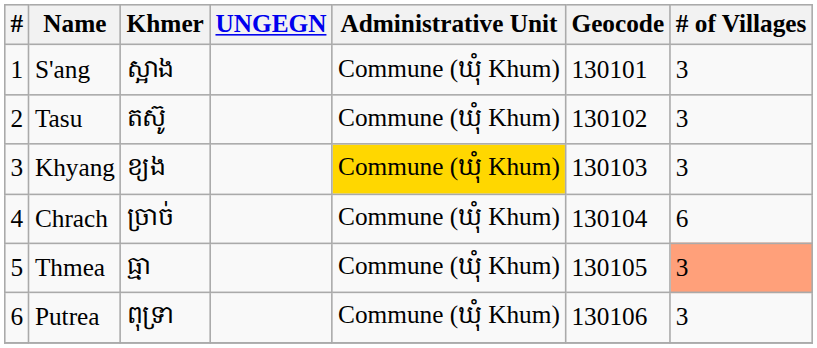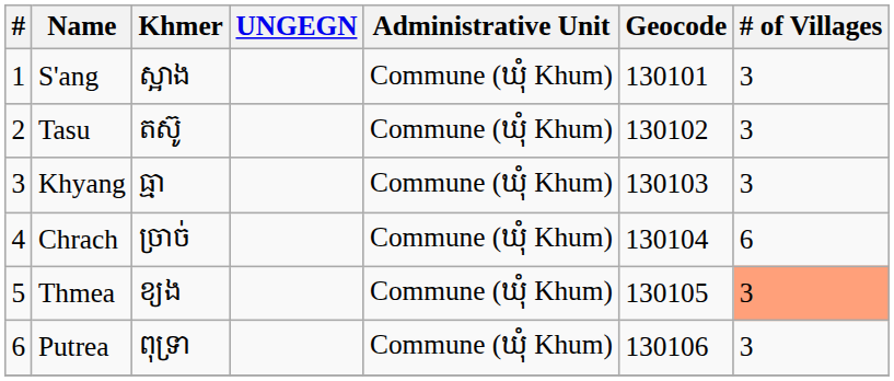Khyang | Khmer: ខ្យង -> ធ្មា
Khyang | Administrative Unit: gold background -> no background
Thmea | Khmer: ធ្មា -> ខ្យង
